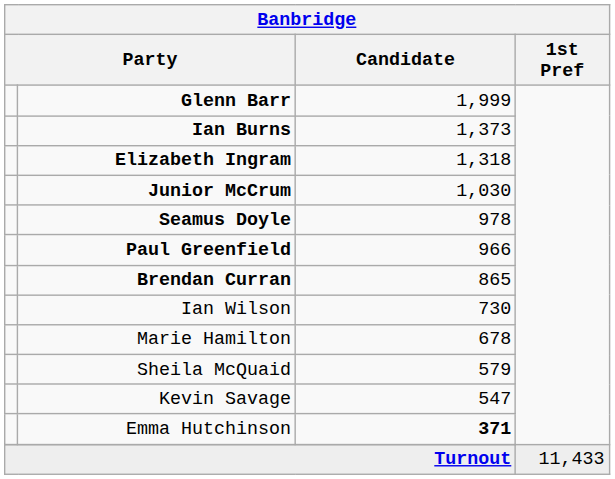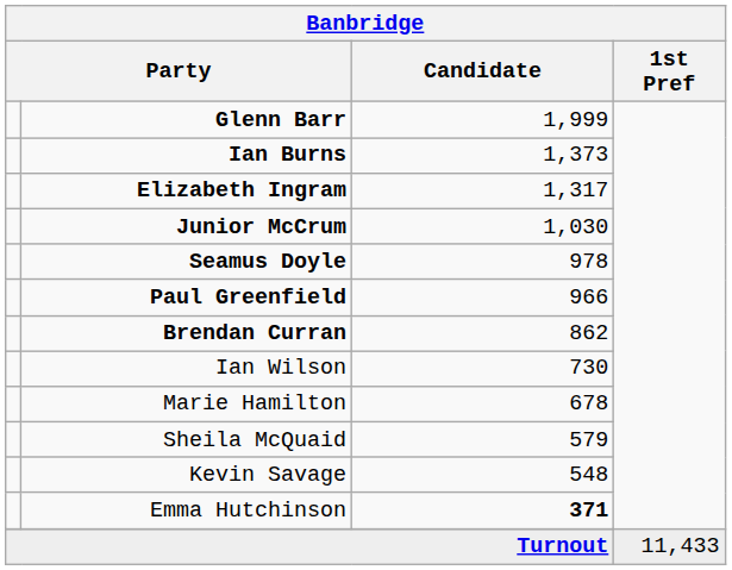Elizabeth Ingram | Candidate: 1,318 -> 1,317
Brendan Curran | Candidate: 865 -> 862
Kevin Savage | Candidate: 547 -> 548
